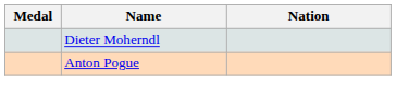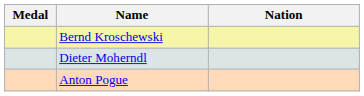+ row: Bernd Kroschewski
